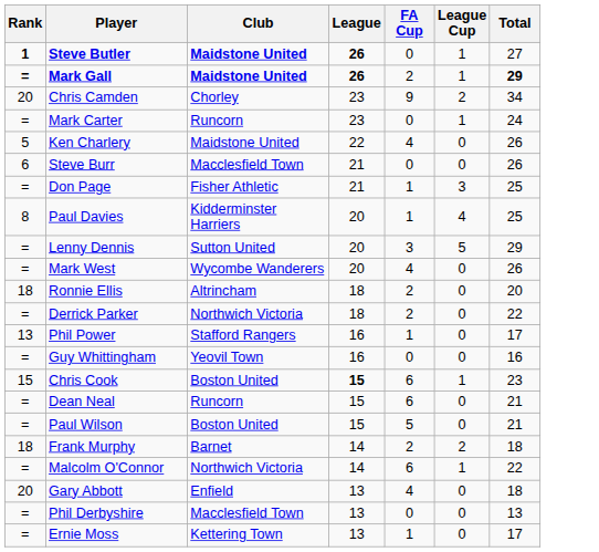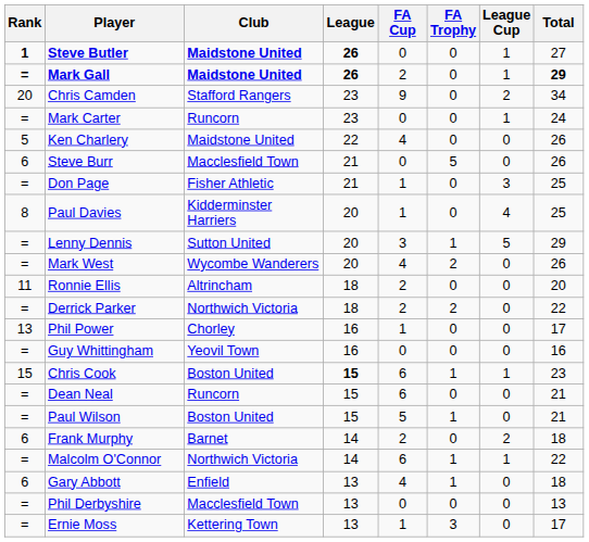+ column: FA Trophy | 0 | 0 | 0 | 0 | 0 | 5 | 0 | 0 | 1 | 2 | 0 | 2 | 0 | 0 | 1 | 0 | 1 | 0 | 1 | 1 | 0 | 3
Chris Camden | Club: Chorley -> Stafford Rangers
Ronnie Ellis | Rank: 18 -> 11
Phil Power | Club: Stafford Rangers -> Chorley
Frank Murphy | Rank: 18 -> 6
Gary Abbott | Rank: 20 -> 6
